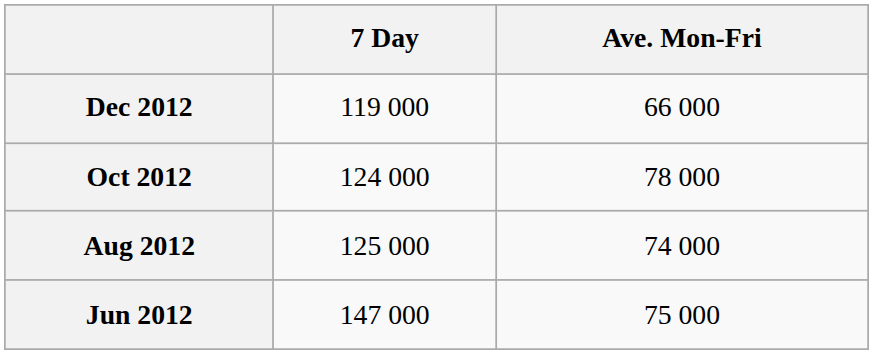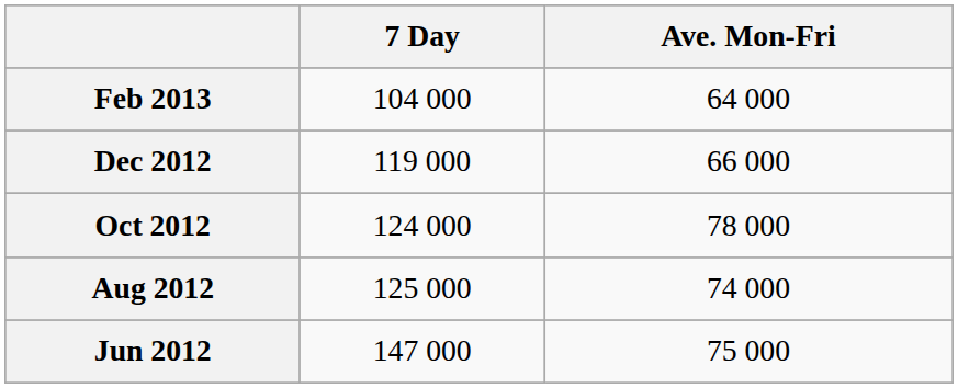+ row: Feb 2013 | 104 000 | 64 000
